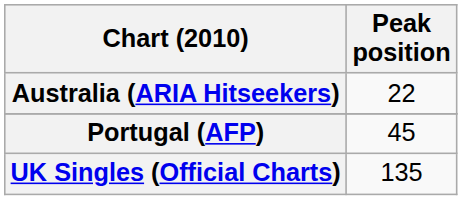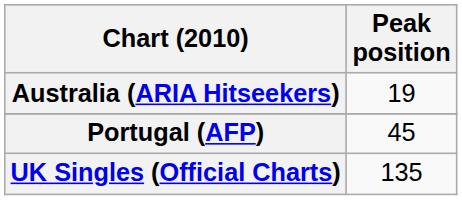Australia (ARIA Hitseekers) | Peak position: 22 -> 19
